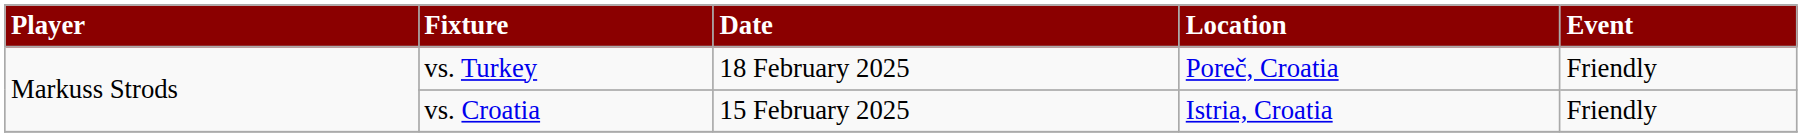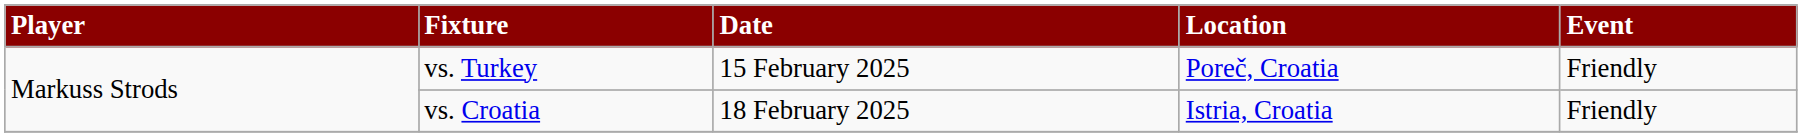vs. Turkey | Date: 18 February 2025 -> 15 February 2025
vs. Croatia | Date: 15 February 2025 -> 18 February 2025
